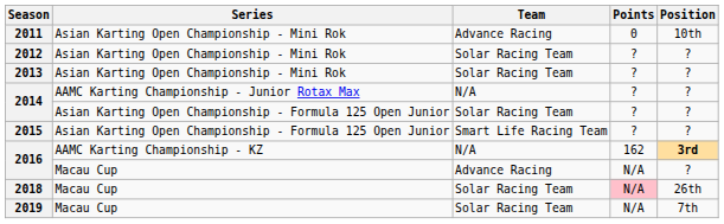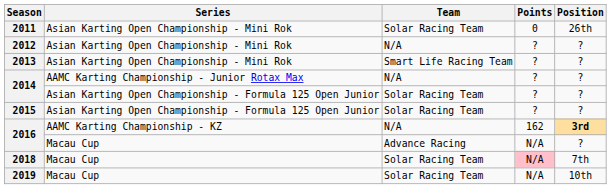2011 | Team: Advance Racing -> Solar Racing Team
2011 | Position: 10th -> 26th
2012 | Team: Solar Racing Team -> N/A
2013 | Team: Solar Racing Team -> Smart Life Racing Team
2015 | Team: Smart Life Racing Team -> Solar Racing Team
2018 | Position: 26th -> 7th
2019 | Position: 7th -> 10th
